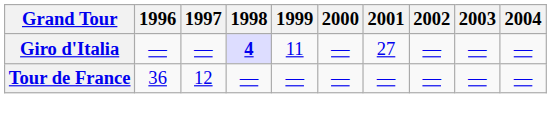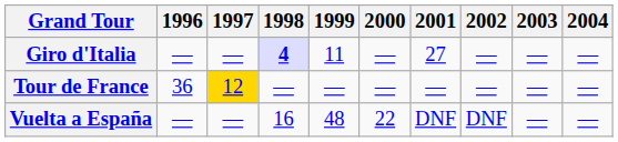Tour de France | 1997: no background -> gold background
+ row: Vuelta a España | — | — | 16 | 48 | 22 | DNF | DNF | — | —
